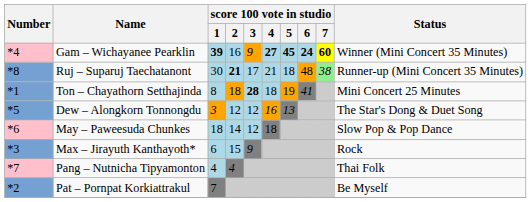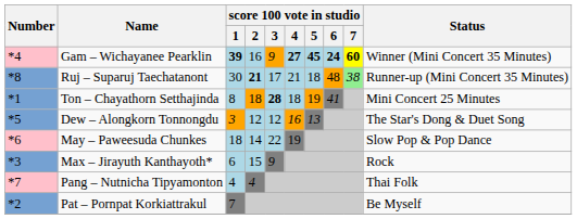May – Paweesuda Chunkes | score 100 vote in studio / 3: 12 -> 22
May – Paweesuda Chunkes | score 100 vote in studio / 4: 18 -> 19
